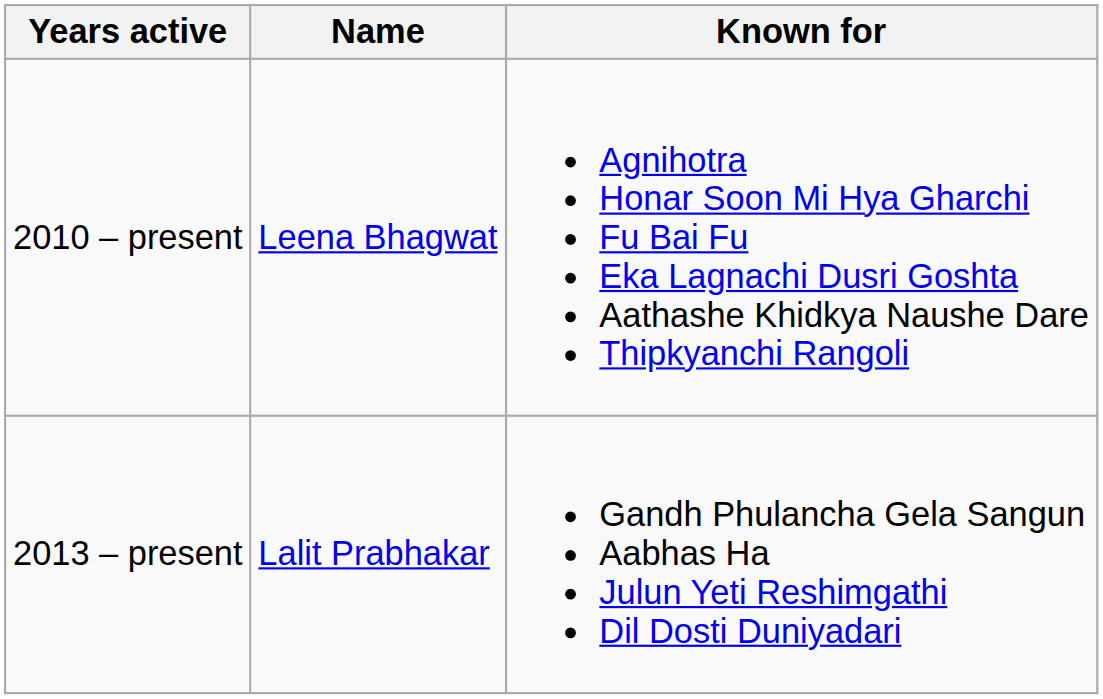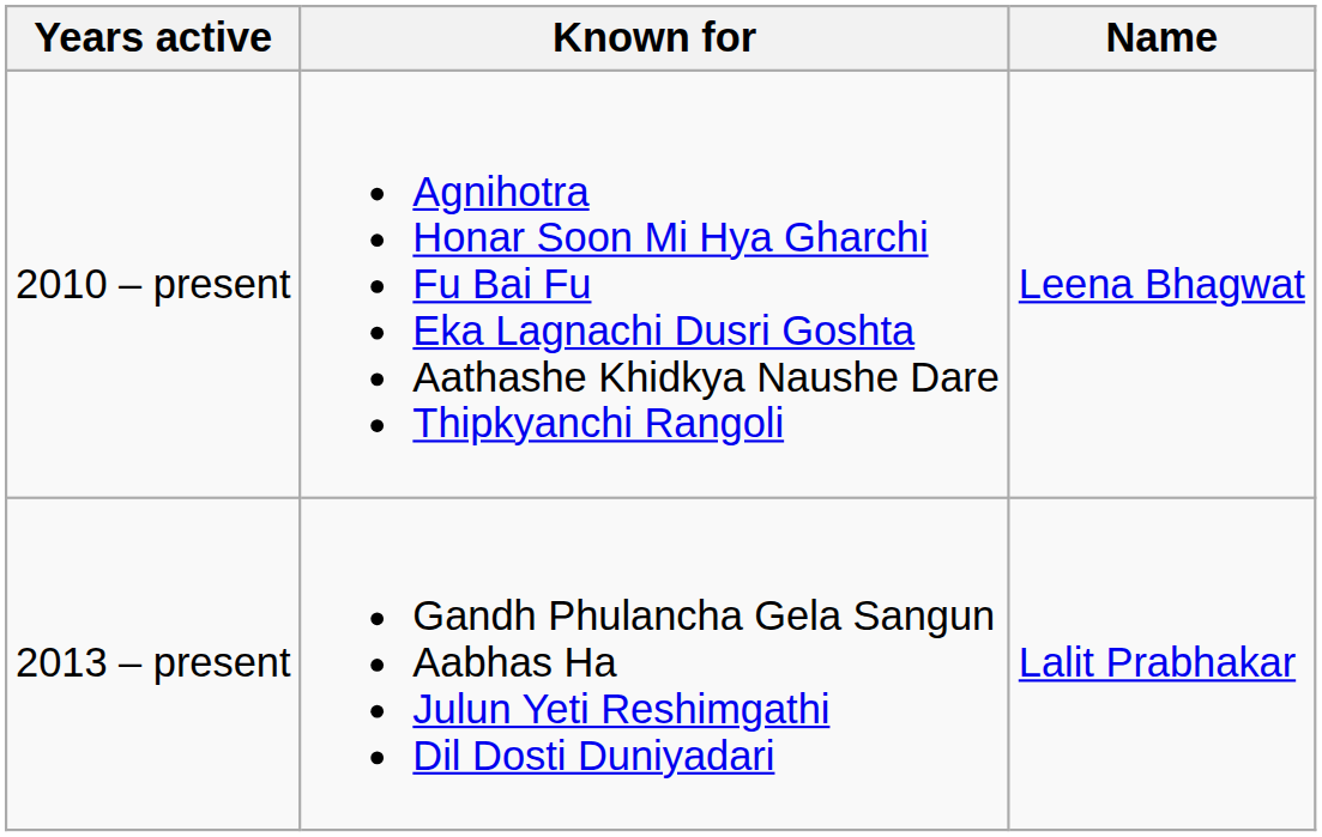columns swapped: Name <-> Known for
